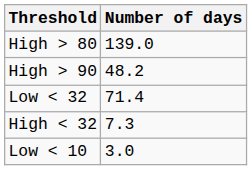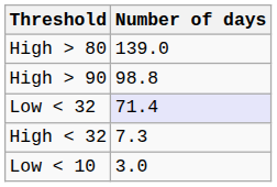High > 90 | Number of days: 48.2 -> 98.8
Low < 32 | Number of days: no background -> lavender background
